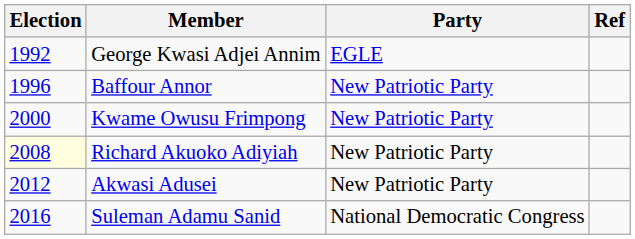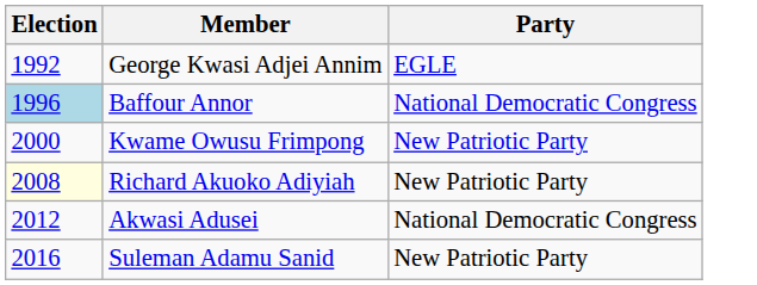- column: Ref
Baffour Annor | Election: no background -> lightblue background
Baffour Annor | Party: New Patriotic Party -> National Democratic Congress
Akwasi Adusei | Party: New Patriotic Party -> National Democratic Congress
Suleman Adamu Sanid | Party: National Democratic Congress -> New Patriotic Party
